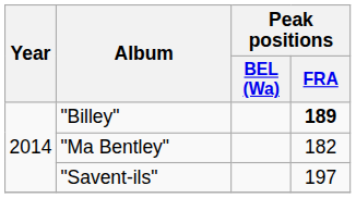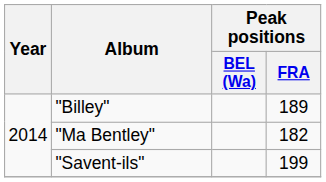"Billey" | Peak positions / FRA: bold -> normal
"Savent-ils" | Peak positions / FRA: 197 -> 199
